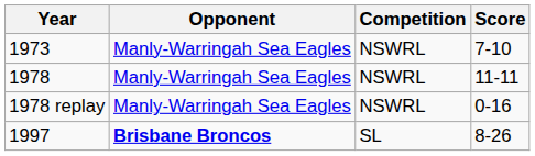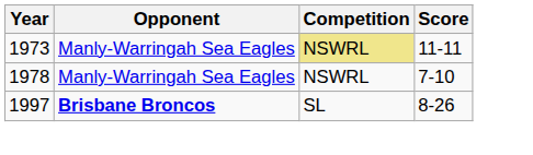1973 | Competition: no background -> khaki background
1973 | Score: 7-10 -> 11-11
1978 | Score: 11-11 -> 7-10
- row: 1978 replay | Manly-Warringah Sea Eagles | NSWRL | 0-16
